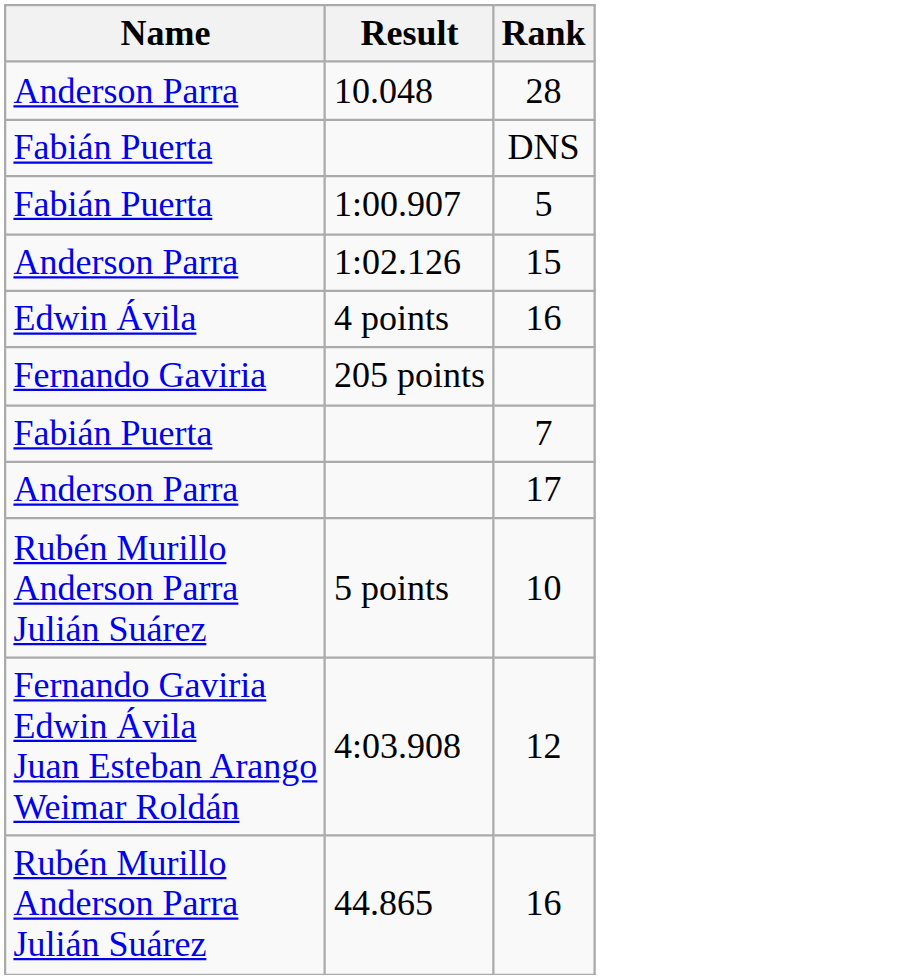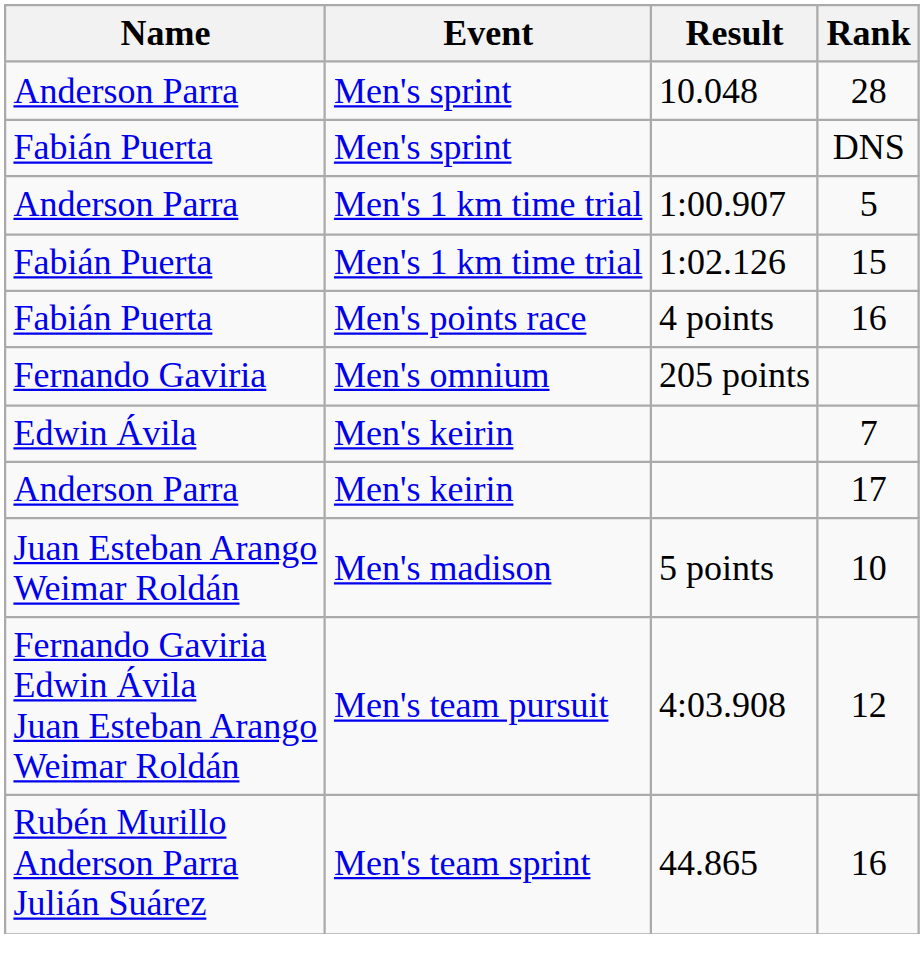+ column: Event | Men's sprint | Men's sprint | Men's 1 km time trial | Men's 1 km time trial | Men's points race | Men's omnium | Men's keirin | Men's keirin | Men's madison | Men's team pursuit | Men's team sprint
5 | Name: Fabián Puerta -> Anderson Parra
15 | Name: Anderson Parra -> Fabián Puerta
4 points / 16 | Name: Edwin Ávila -> Fabián Puerta
7 | Name: Fabián Puerta -> Edwin Ávila
10 | Name: Rubén Murillo Anderson Parra Julián Suárez -> Juan Esteban Arango Weimar Roldán
